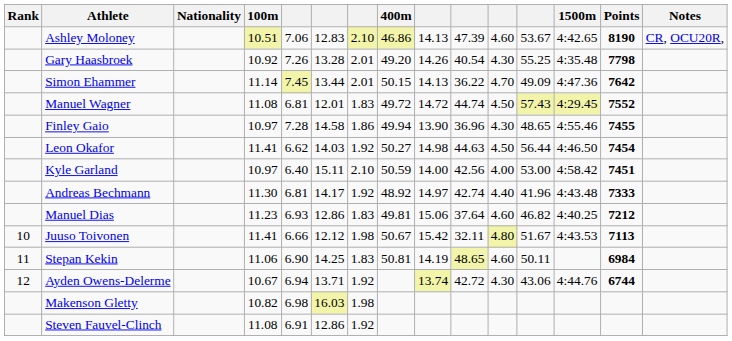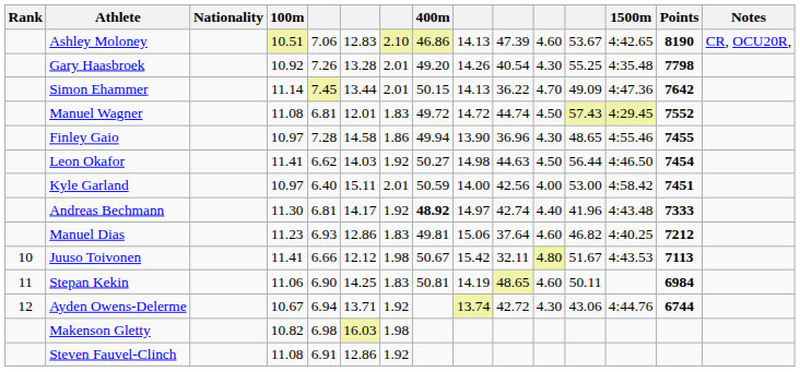Kyle Garland | column 7: 2.10 -> 2.01
Andreas Bechmann | 400m: normal -> bold
